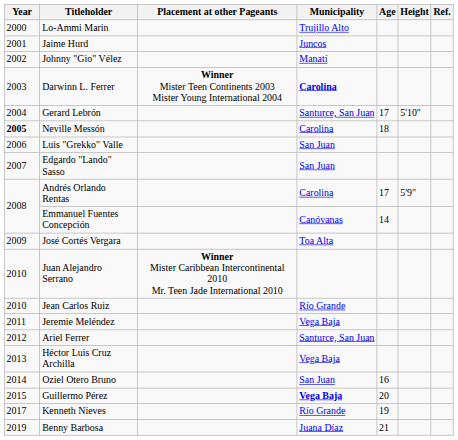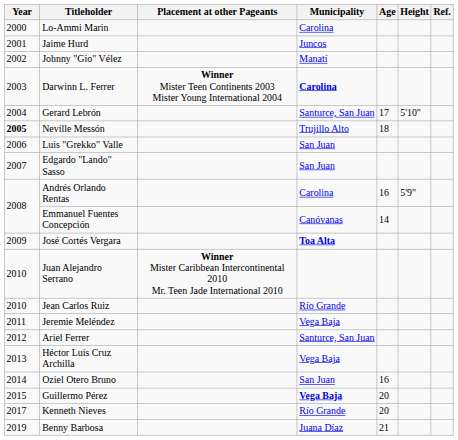Lo-Ammi Marin | Municipality: Trujillo Alto -> Carolina
Neville Messón | Municipality: Carolina -> Trujillo Alto
Andrés Orlando Rentas | Age: 17 -> 16
José Cortés Vergara | Municipality: normal -> bold
Kenneth Nieves | Age: 19 -> 20
